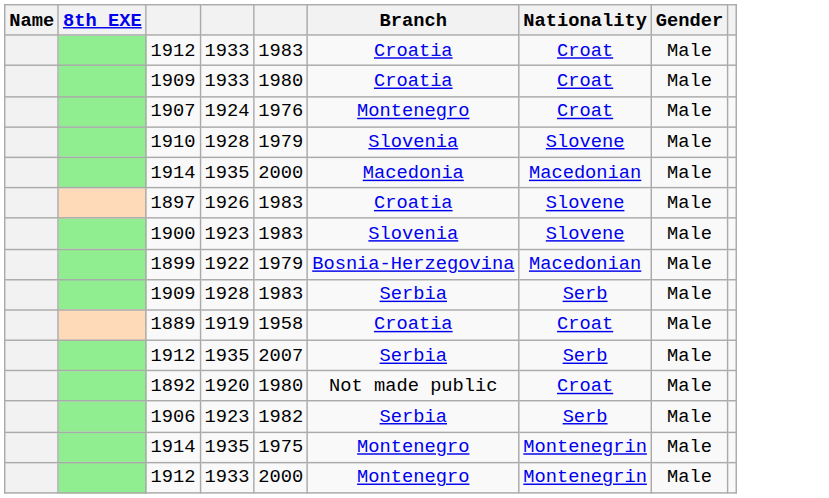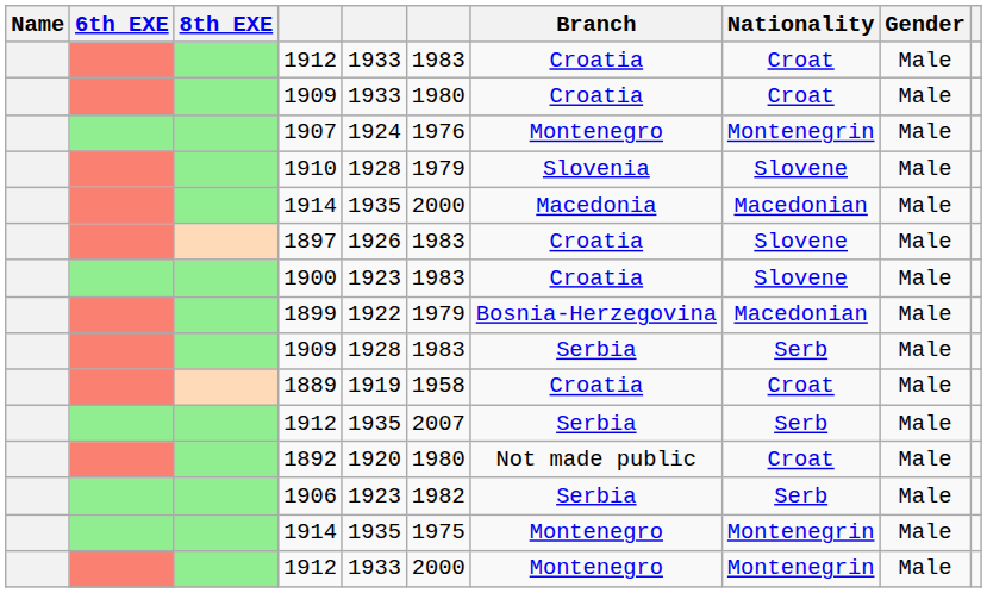+ column: 6th EXE
1907 | Nationality: Croat -> Montenegrin
1900 | Branch: Slovenia -> Croatia
